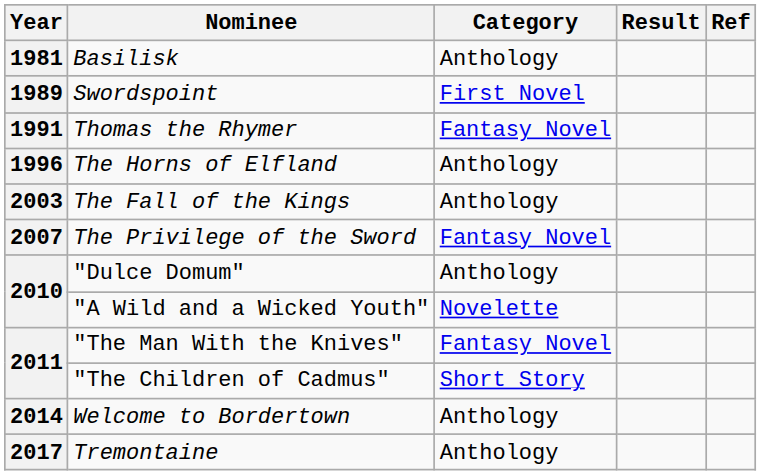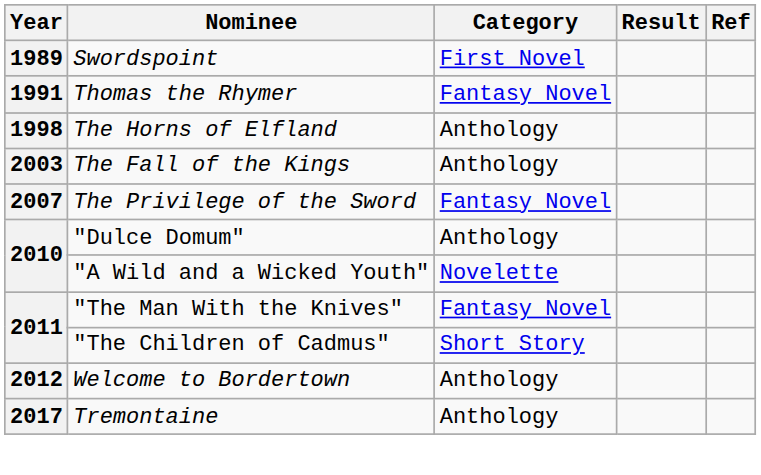- row: 1981 | Basilisk | Anthology
The Horns of Elfland | Year: 1996 -> 1998
Welcome to Bordertown | Year: 2014 -> 2012
